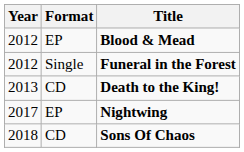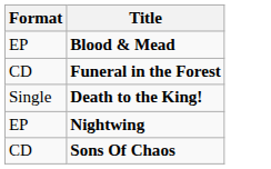- column: Year | 2012 | 2012 | 2013 | 2017 | 2018
Funeral in the Forest | Format: Single -> CD
Death to the King! | Format: CD -> Single
